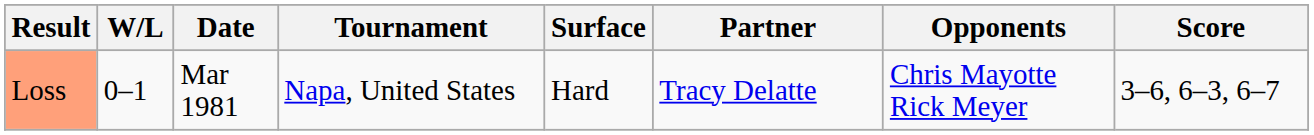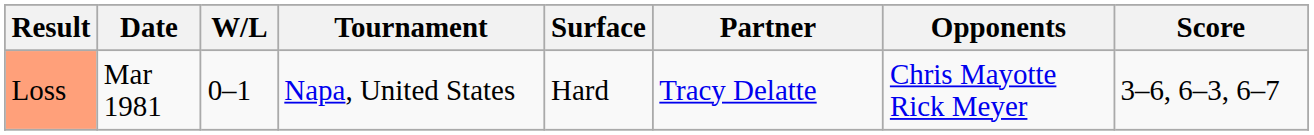columns swapped: W/L <-> Date
